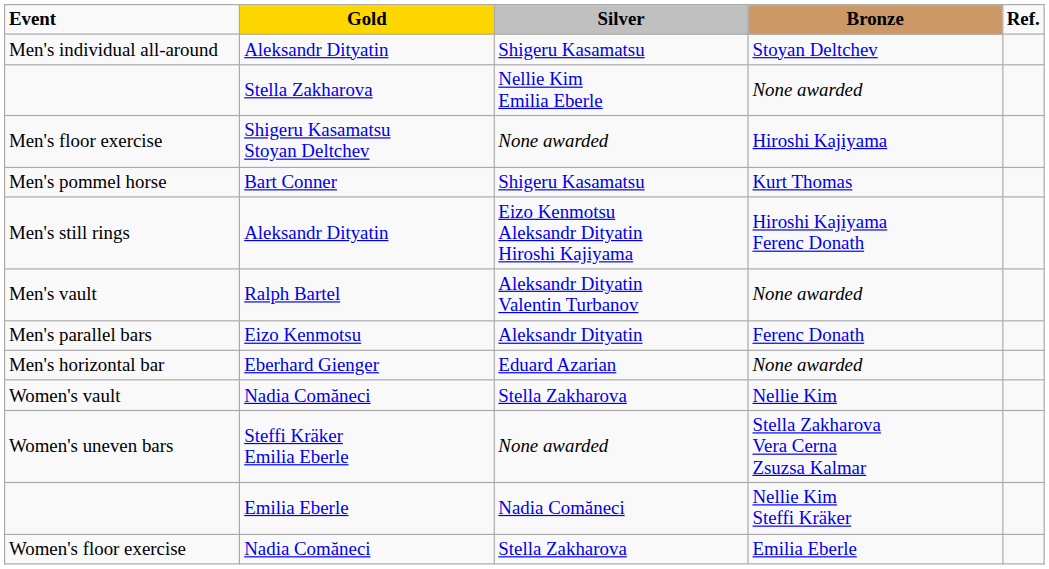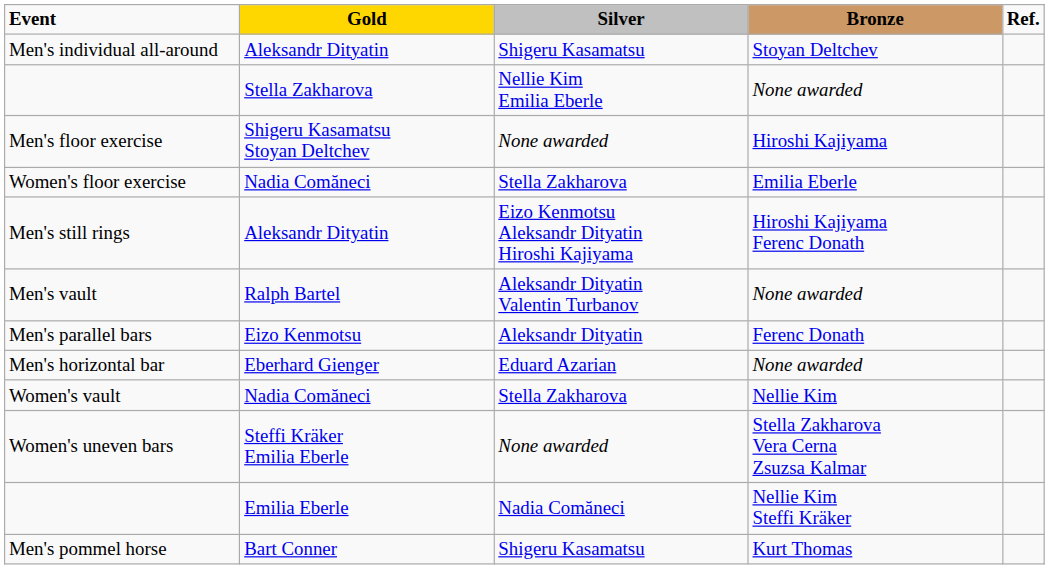rows swapped: Men's pommel horse <-> Women's floor exercise
